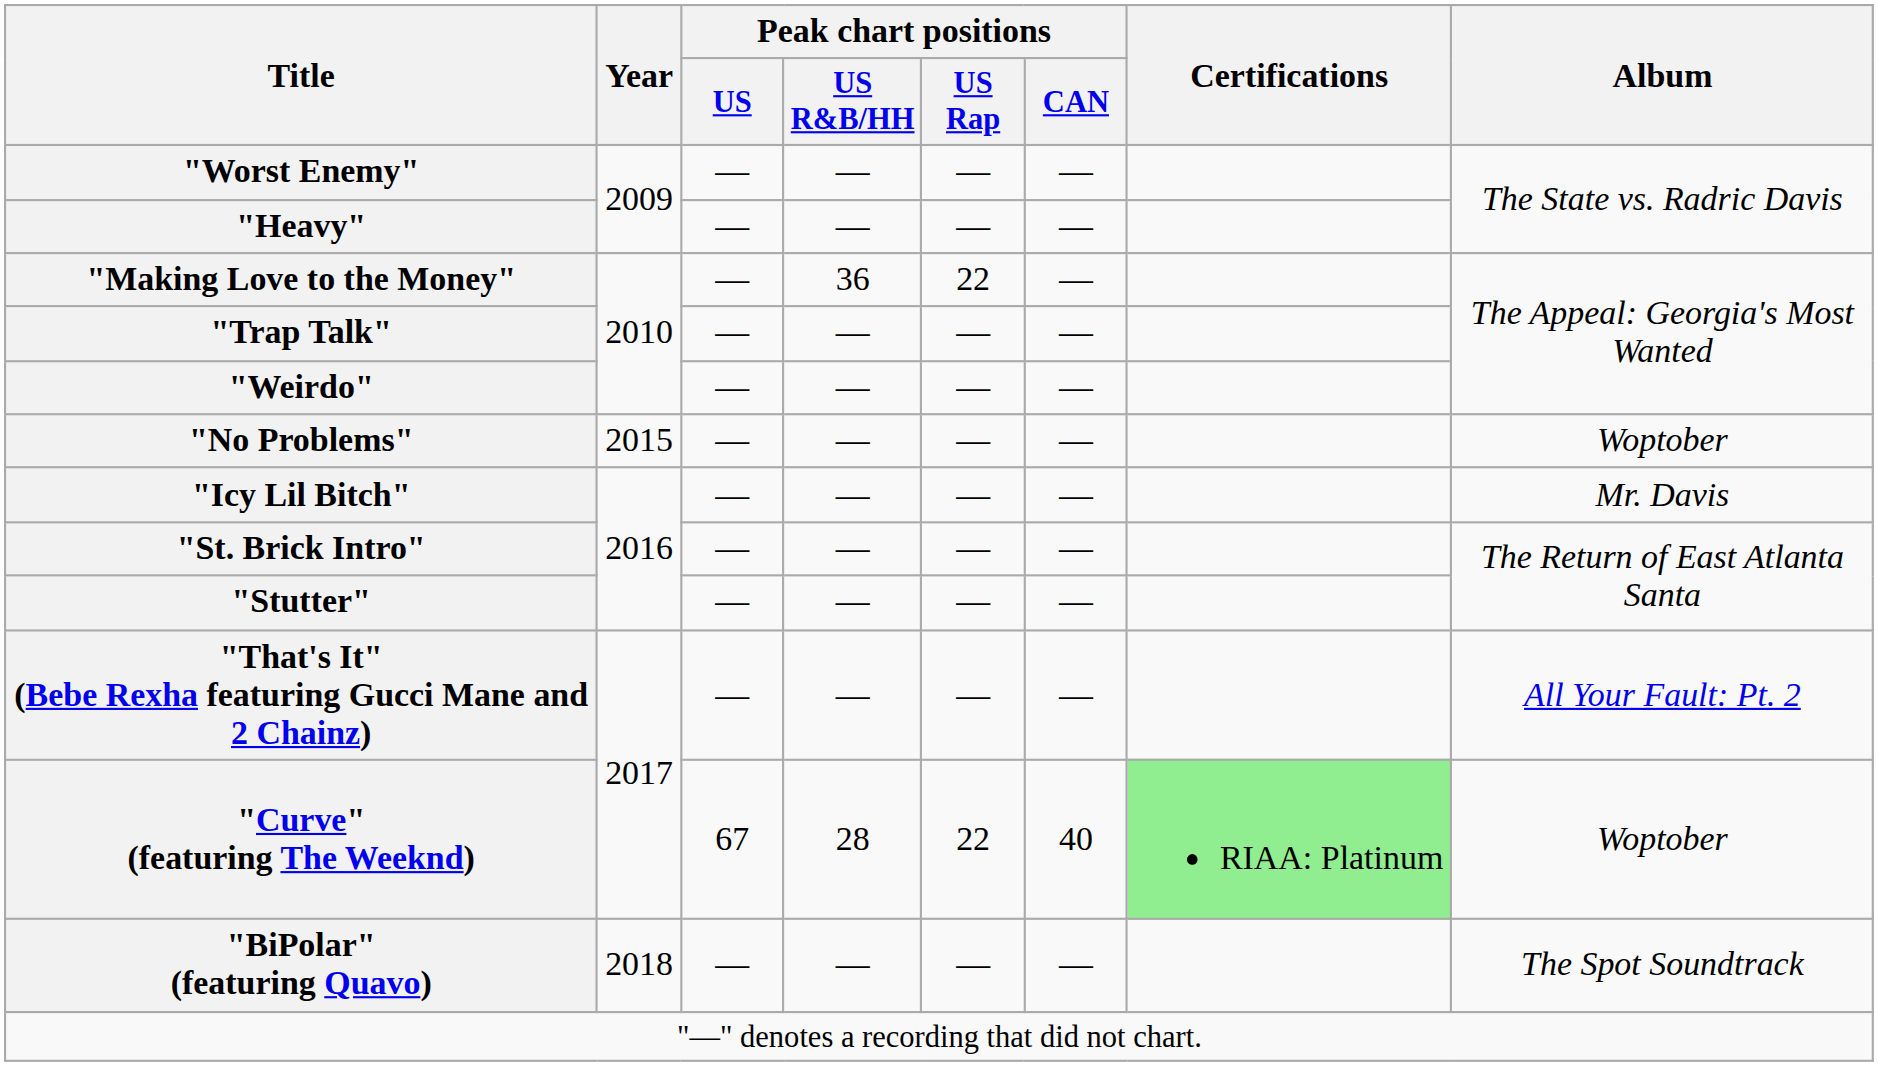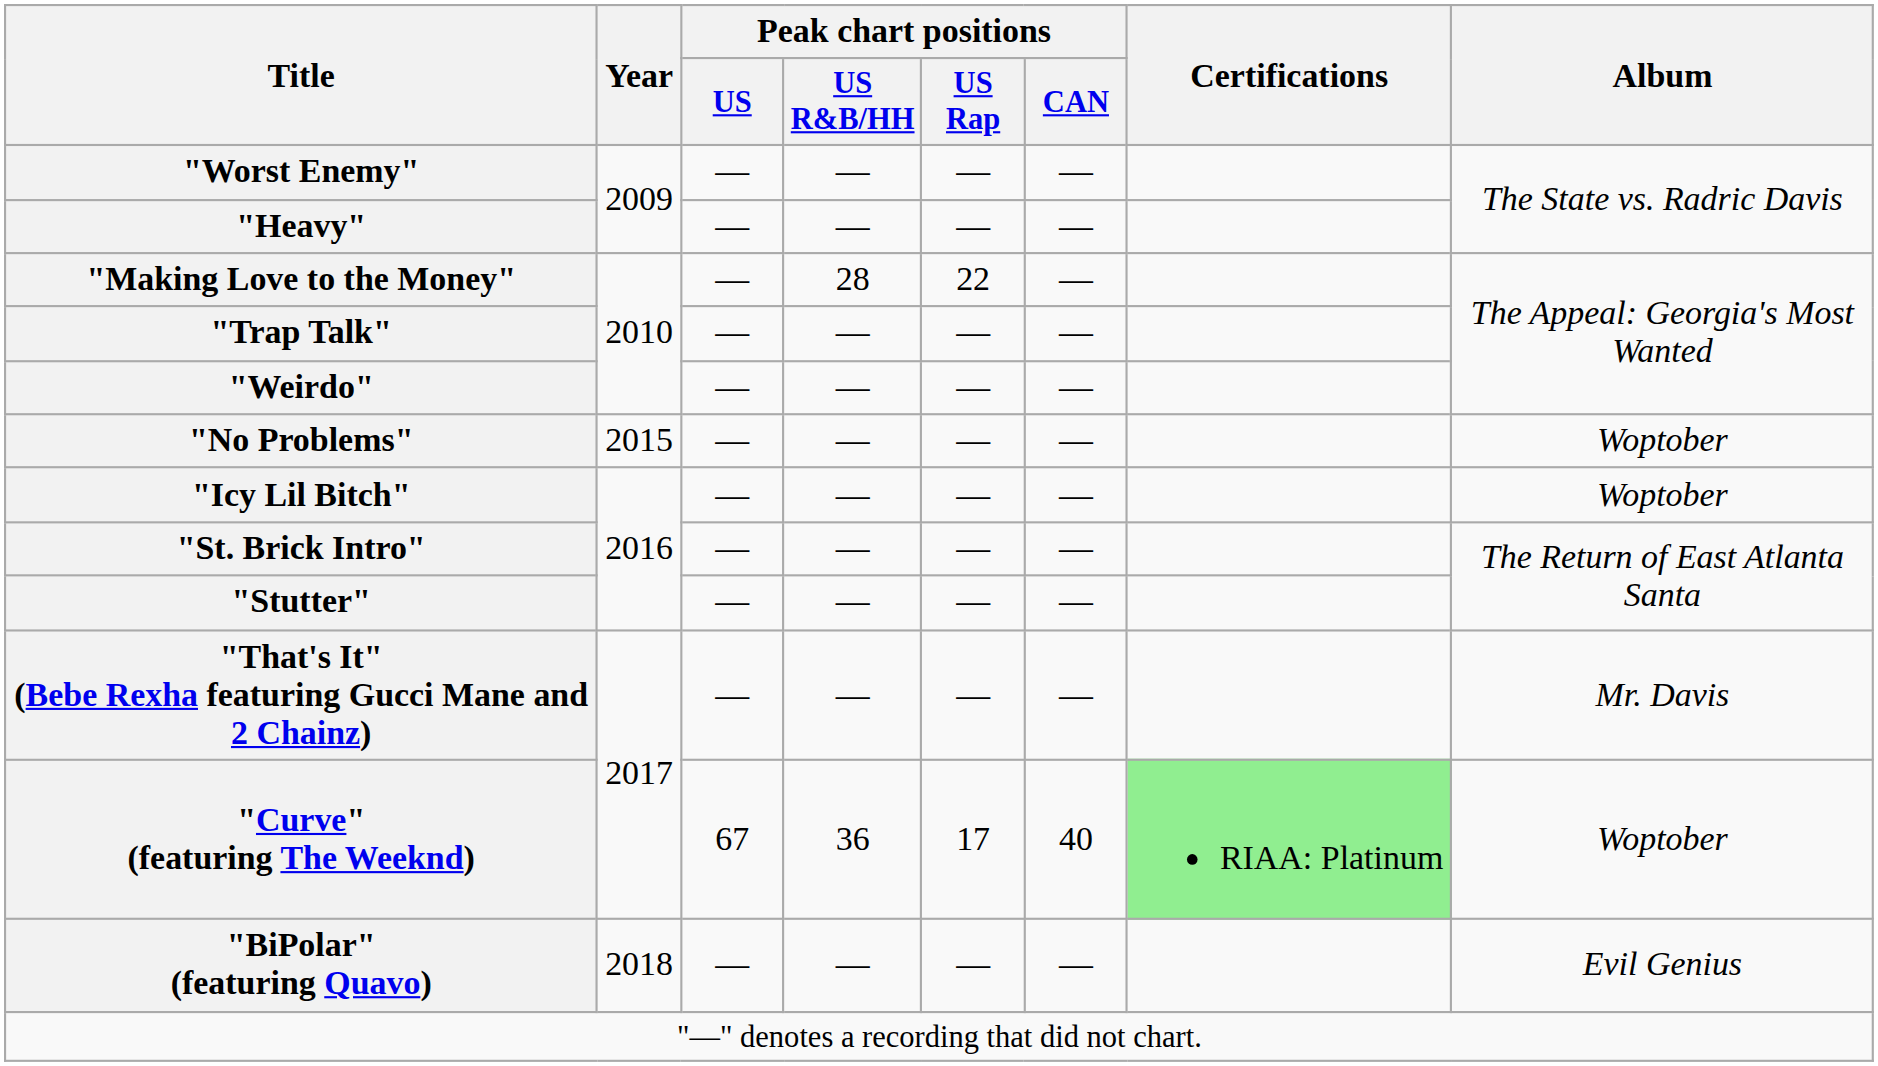"Making Love to the Money" | Peak chart positions / US R&B/HH: 36 -> 28
"Icy Lil Bitch" | Album: Mr. Davis -> Woptober
"That's It" (Bebe Rexha featuring Gucci Mane and 2 Chainz) | Album: All Your Fault: Pt. 2 -> Mr. Davis
"Curve" (featuring The Weeknd) | Peak chart positions / US R&B/HH: 28 -> 36
"Curve" (featuring The Weeknd) | Peak chart positions / US Rap: 22 -> 17
"BiPolar" (featuring Quavo) | Album: The Spot Soundtrack -> Evil Genius
